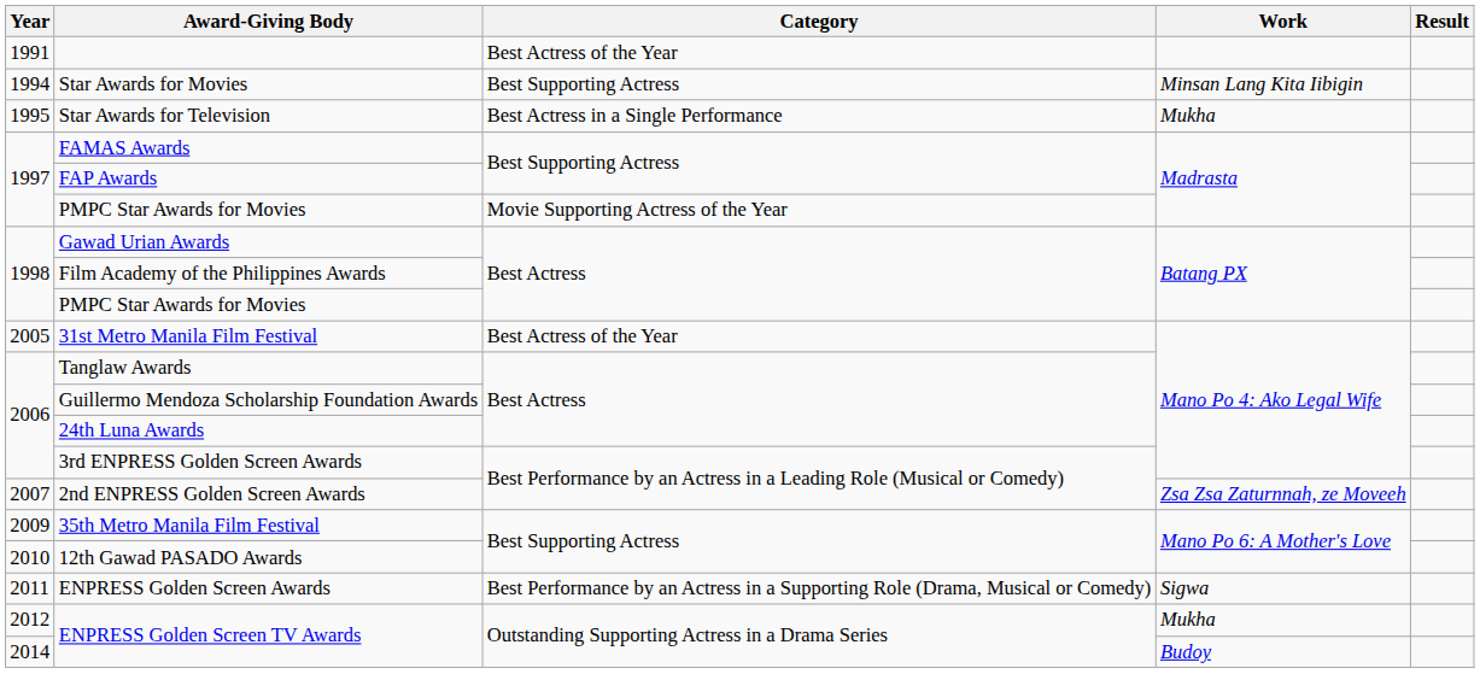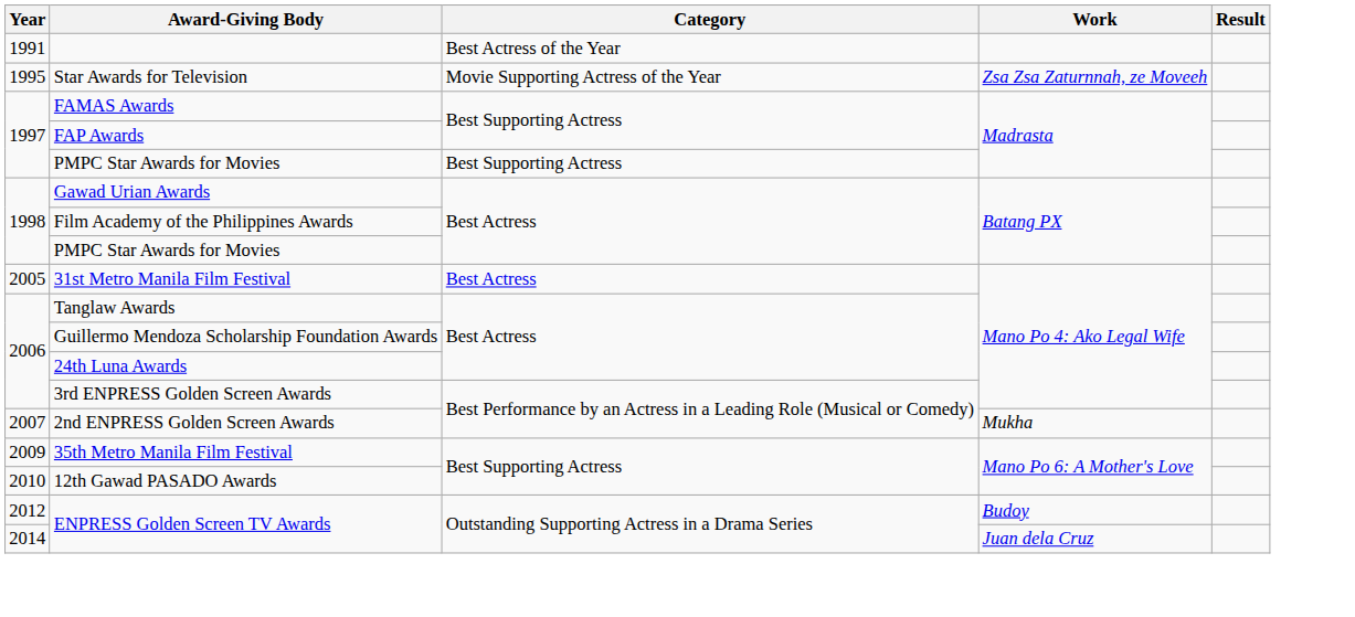- row: 1994 | Star Awards for Movies | Best Supporting Actress | Minsan Lang Kita Iibigin
Star Awards for Television | Category: Best Actress in a Single Performance -> Movie Supporting Actress of the Year
Star Awards for Television | Work: Mukha -> Zsa Zsa Zaturnnah, ze Moveeh
1997 / PMPC Star Awards for Movies | Category: Movie Supporting Actress of the Year -> Best Supporting Actress
31st Metro Manila Film Festival | Category: Best Actress of the Year -> Best Actress
2nd ENPRESS Golden Screen Awards | Work: Zsa Zsa Zaturnnah, ze Moveeh -> Mukha
- row: 2011 | ENPRESS Golden Screen Awards | Best Performance by an Actress in a Supporting Role (Drama, Musical or Comedy) | Sigwa
2012 / ENPRESS Golden Screen TV Awards | Work: Mukha -> Budoy
2014 / ENPRESS Golden Screen TV Awards | Work: Budoy -> Juan dela Cruz
